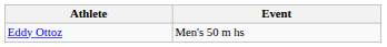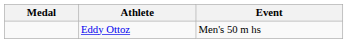+ column: Medal
